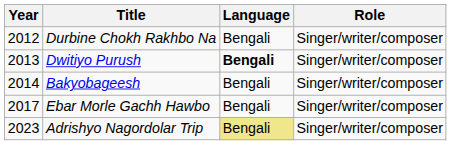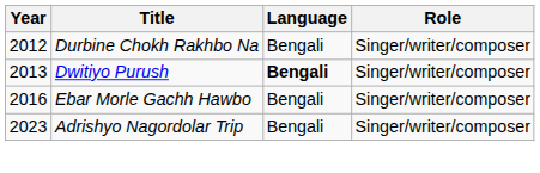- row: 2014 | Bakyobageesh | Bengali | Singer/writer/composer
Ebar Morle Gachh Hawbo | Year: 2017 -> 2016
Adrishyo Nagordolar Trip | Language: khaki background -> no background
